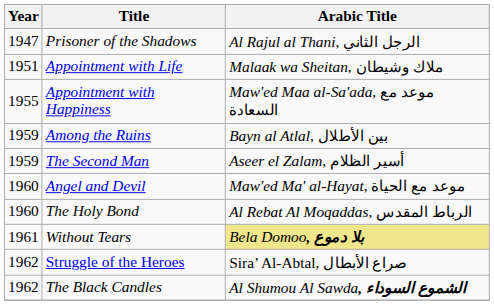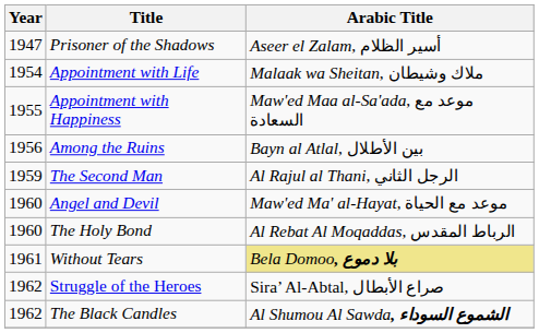Prisoner of the Shadows | Arabic Title: Al Rajul al Thani, الرجل الثاني -> Aseer el Zalam, أسير الظلام
Appointment with Life | Year: 1951 -> 1954
Among the Ruins | Year: 1959 -> 1956
The Second Man | Arabic Title: Aseer el Zalam, أسير الظلام -> Al Rajul al Thani, الرجل الثاني
